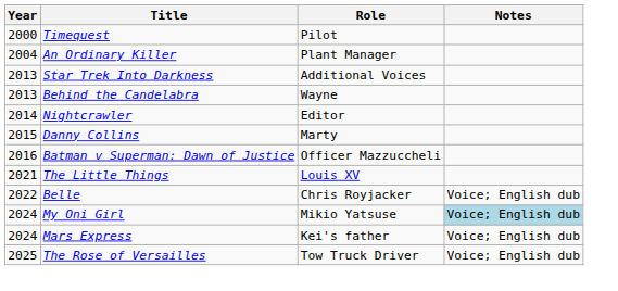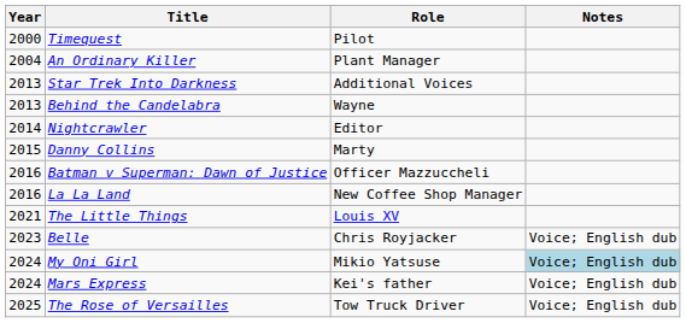+ row: 2016 | La La Land | New Coffee Shop Manager
Belle | Year: 2022 -> 2023
